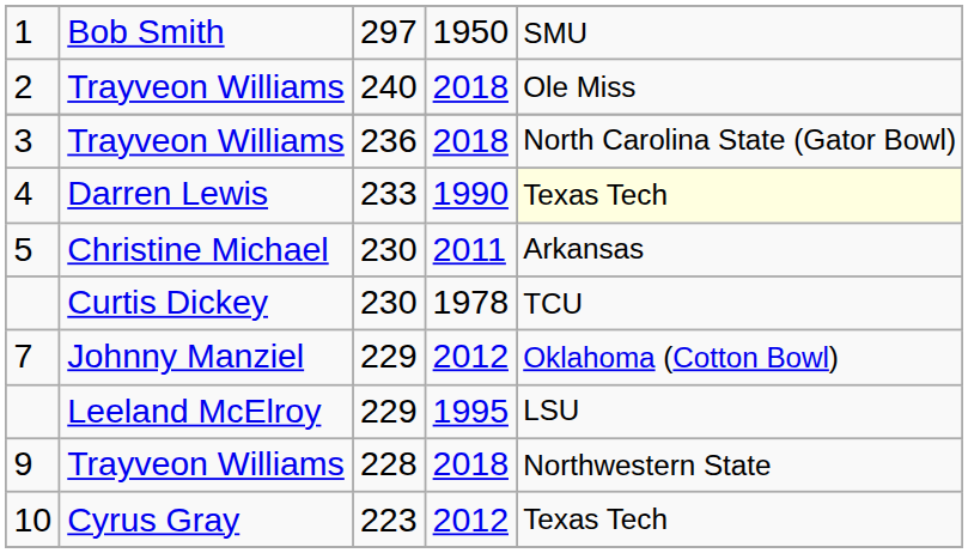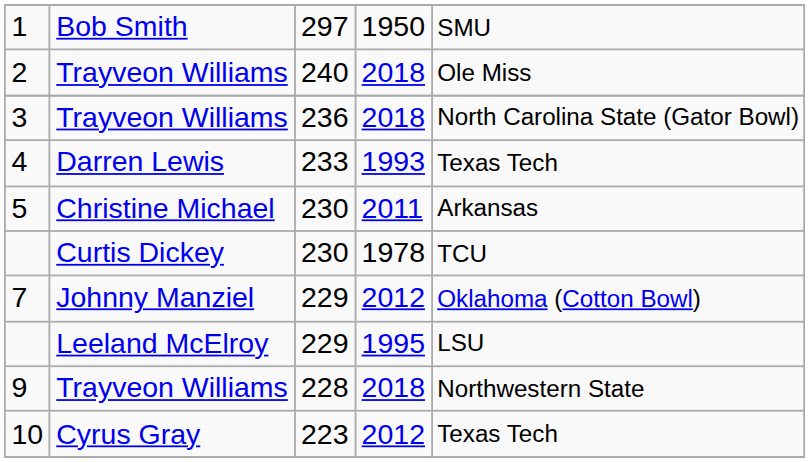4 | column 4: 1990 -> 1993
4 | column 5: lightyellow background -> no background
